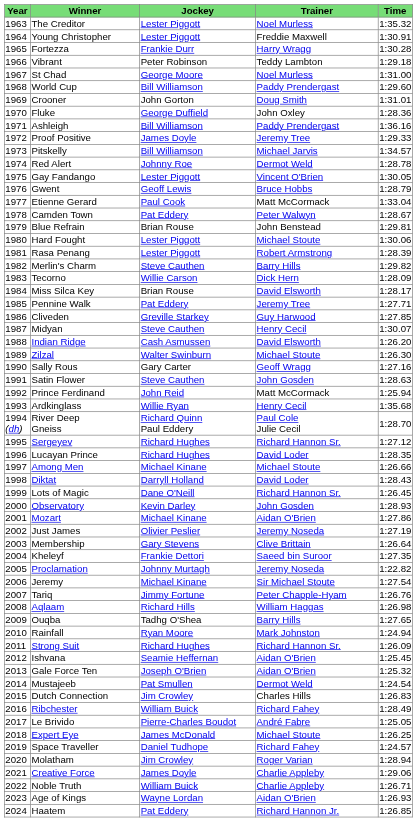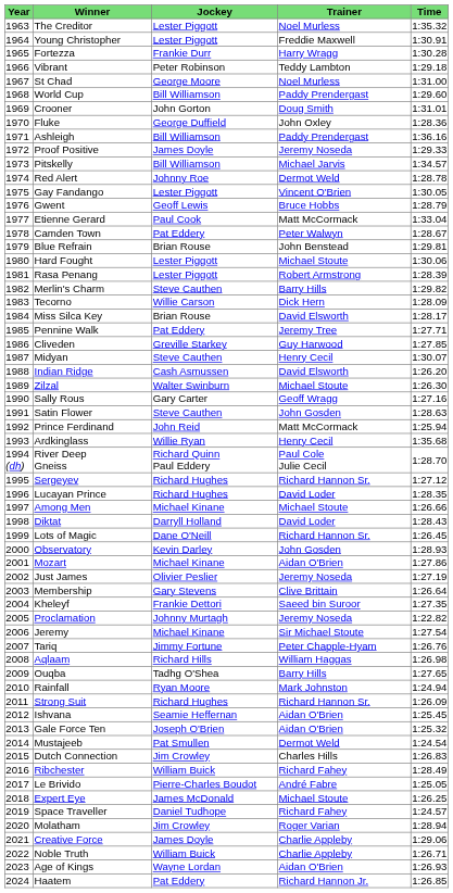Proof Positive | Trainer: Jeremy Tree -> Jeremy Noseda
